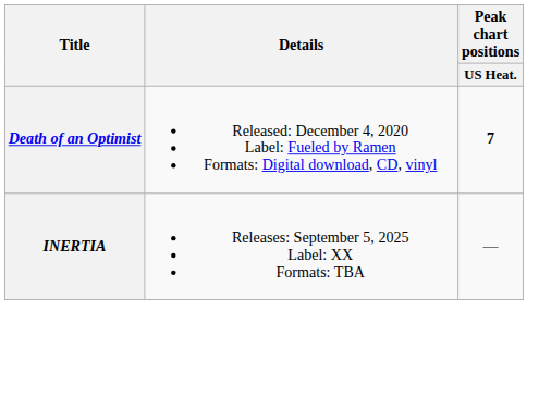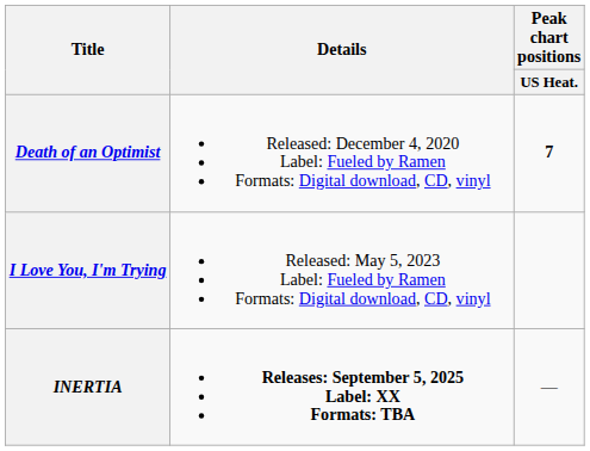+ row: I Love You, I'm Trying | Released: May 5, 2023 Label: Fueled by Ramen Formats: Digital download, CD, vinyl
INERTIA | Details: normal -> bold
